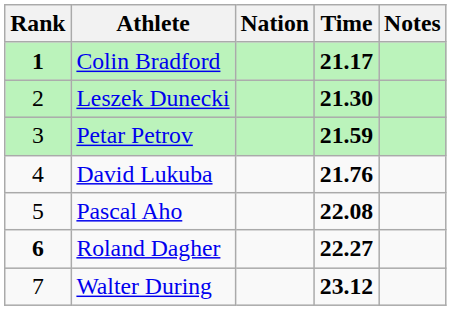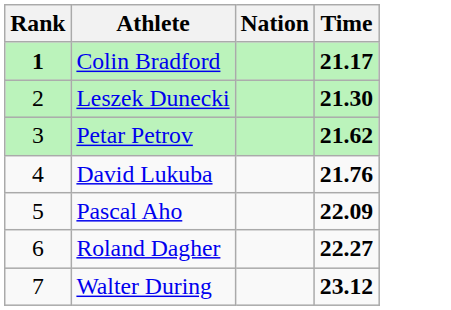- column: Notes
Petar Petrov | Time: 21.59 -> 21.62
Pascal Aho | Time: 22.08 -> 22.09
Roland Dagher | Rank: bold -> normal
